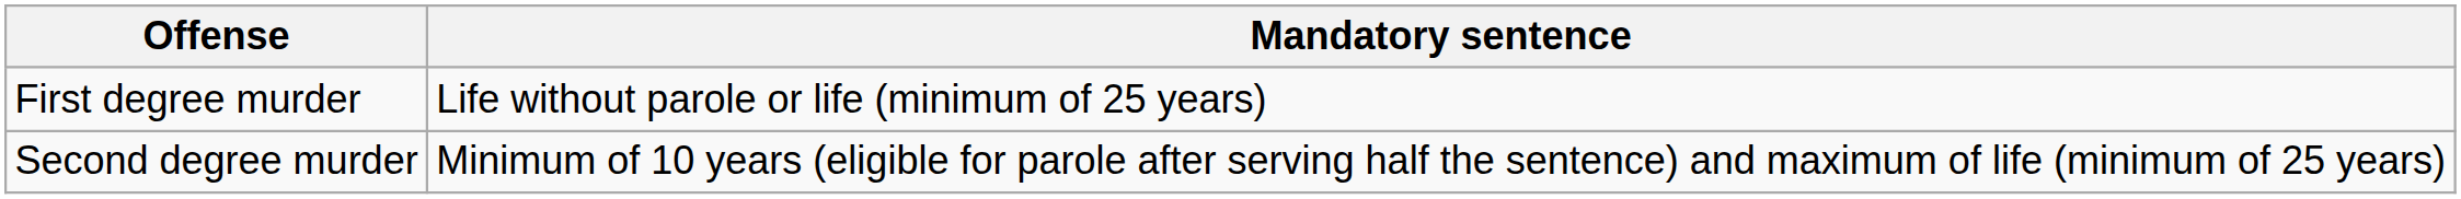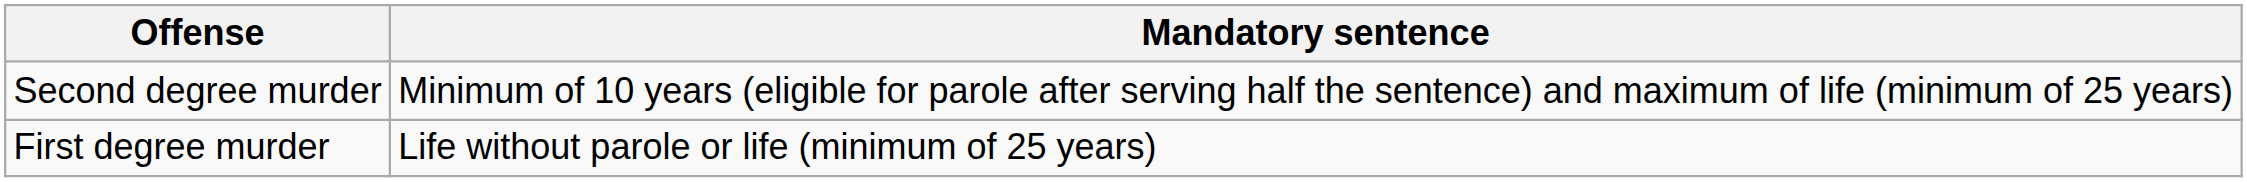rows swapped: Second degree murder <-> First degree murder
